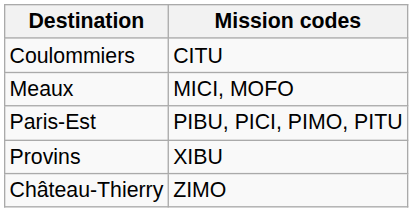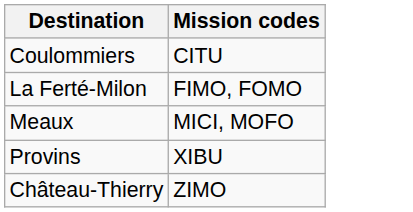+ row: La Ferté-Milon | FIMO, FOMO
- row: Paris-Est | PIBU, PICI, PIMO, PITU
